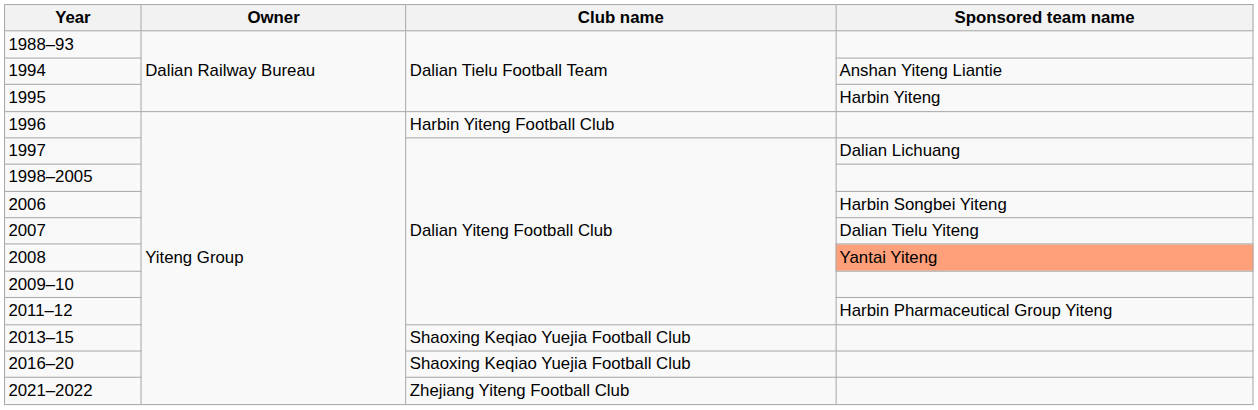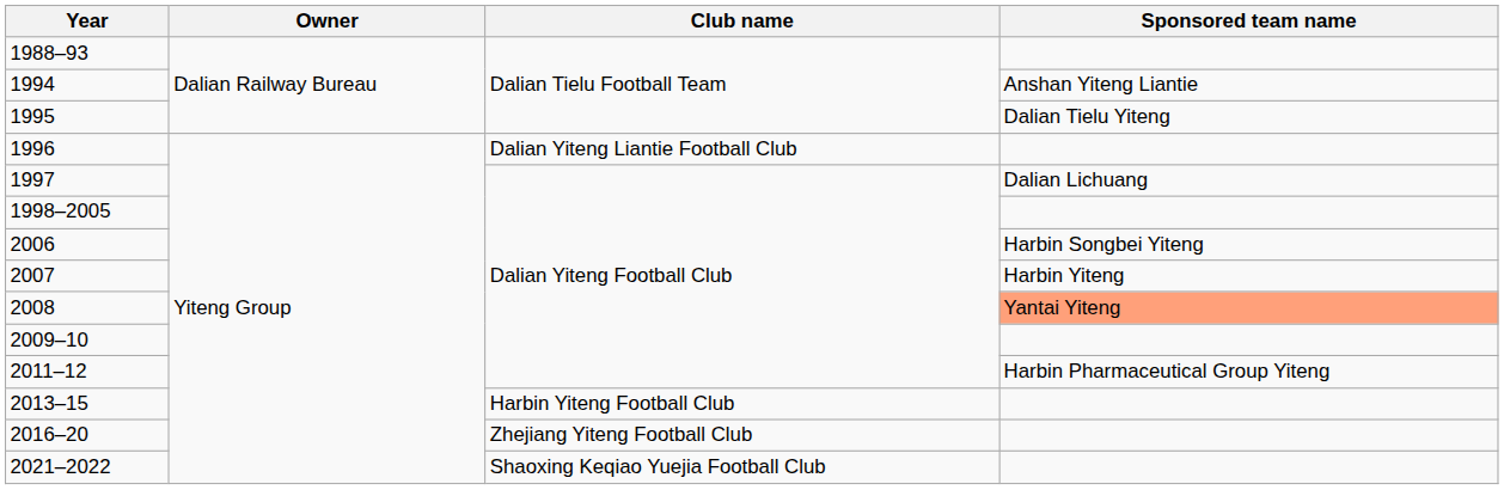1995 | Sponsored team name: Harbin Yiteng -> Dalian Tielu Yiteng
1996 | Club name: Harbin Yiteng Football Club -> Dalian Yiteng Liantie Football Club
2007 | Sponsored team name: Dalian Tielu Yiteng -> Harbin Yiteng
2013–15 | Club name: Shaoxing Keqiao Yuejia Football Club -> Harbin Yiteng Football Club
2016–20 | Club name: Shaoxing Keqiao Yuejia Football Club -> Zhejiang Yiteng Football Club
2021–2022 | Club name: Zhejiang Yiteng Football Club -> Shaoxing Keqiao Yuejia Football Club
